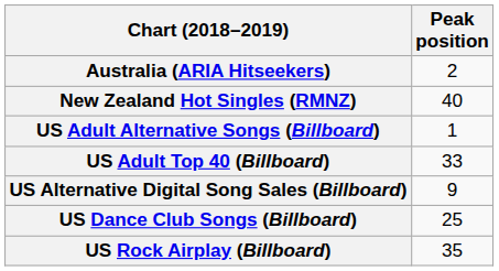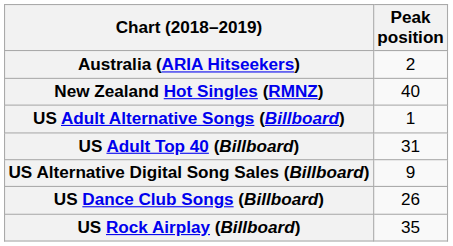US Adult Top 40 (Billboard) | Peak position: 33 -> 31
US Dance Club Songs (Billboard) | Peak position: 25 -> 26
